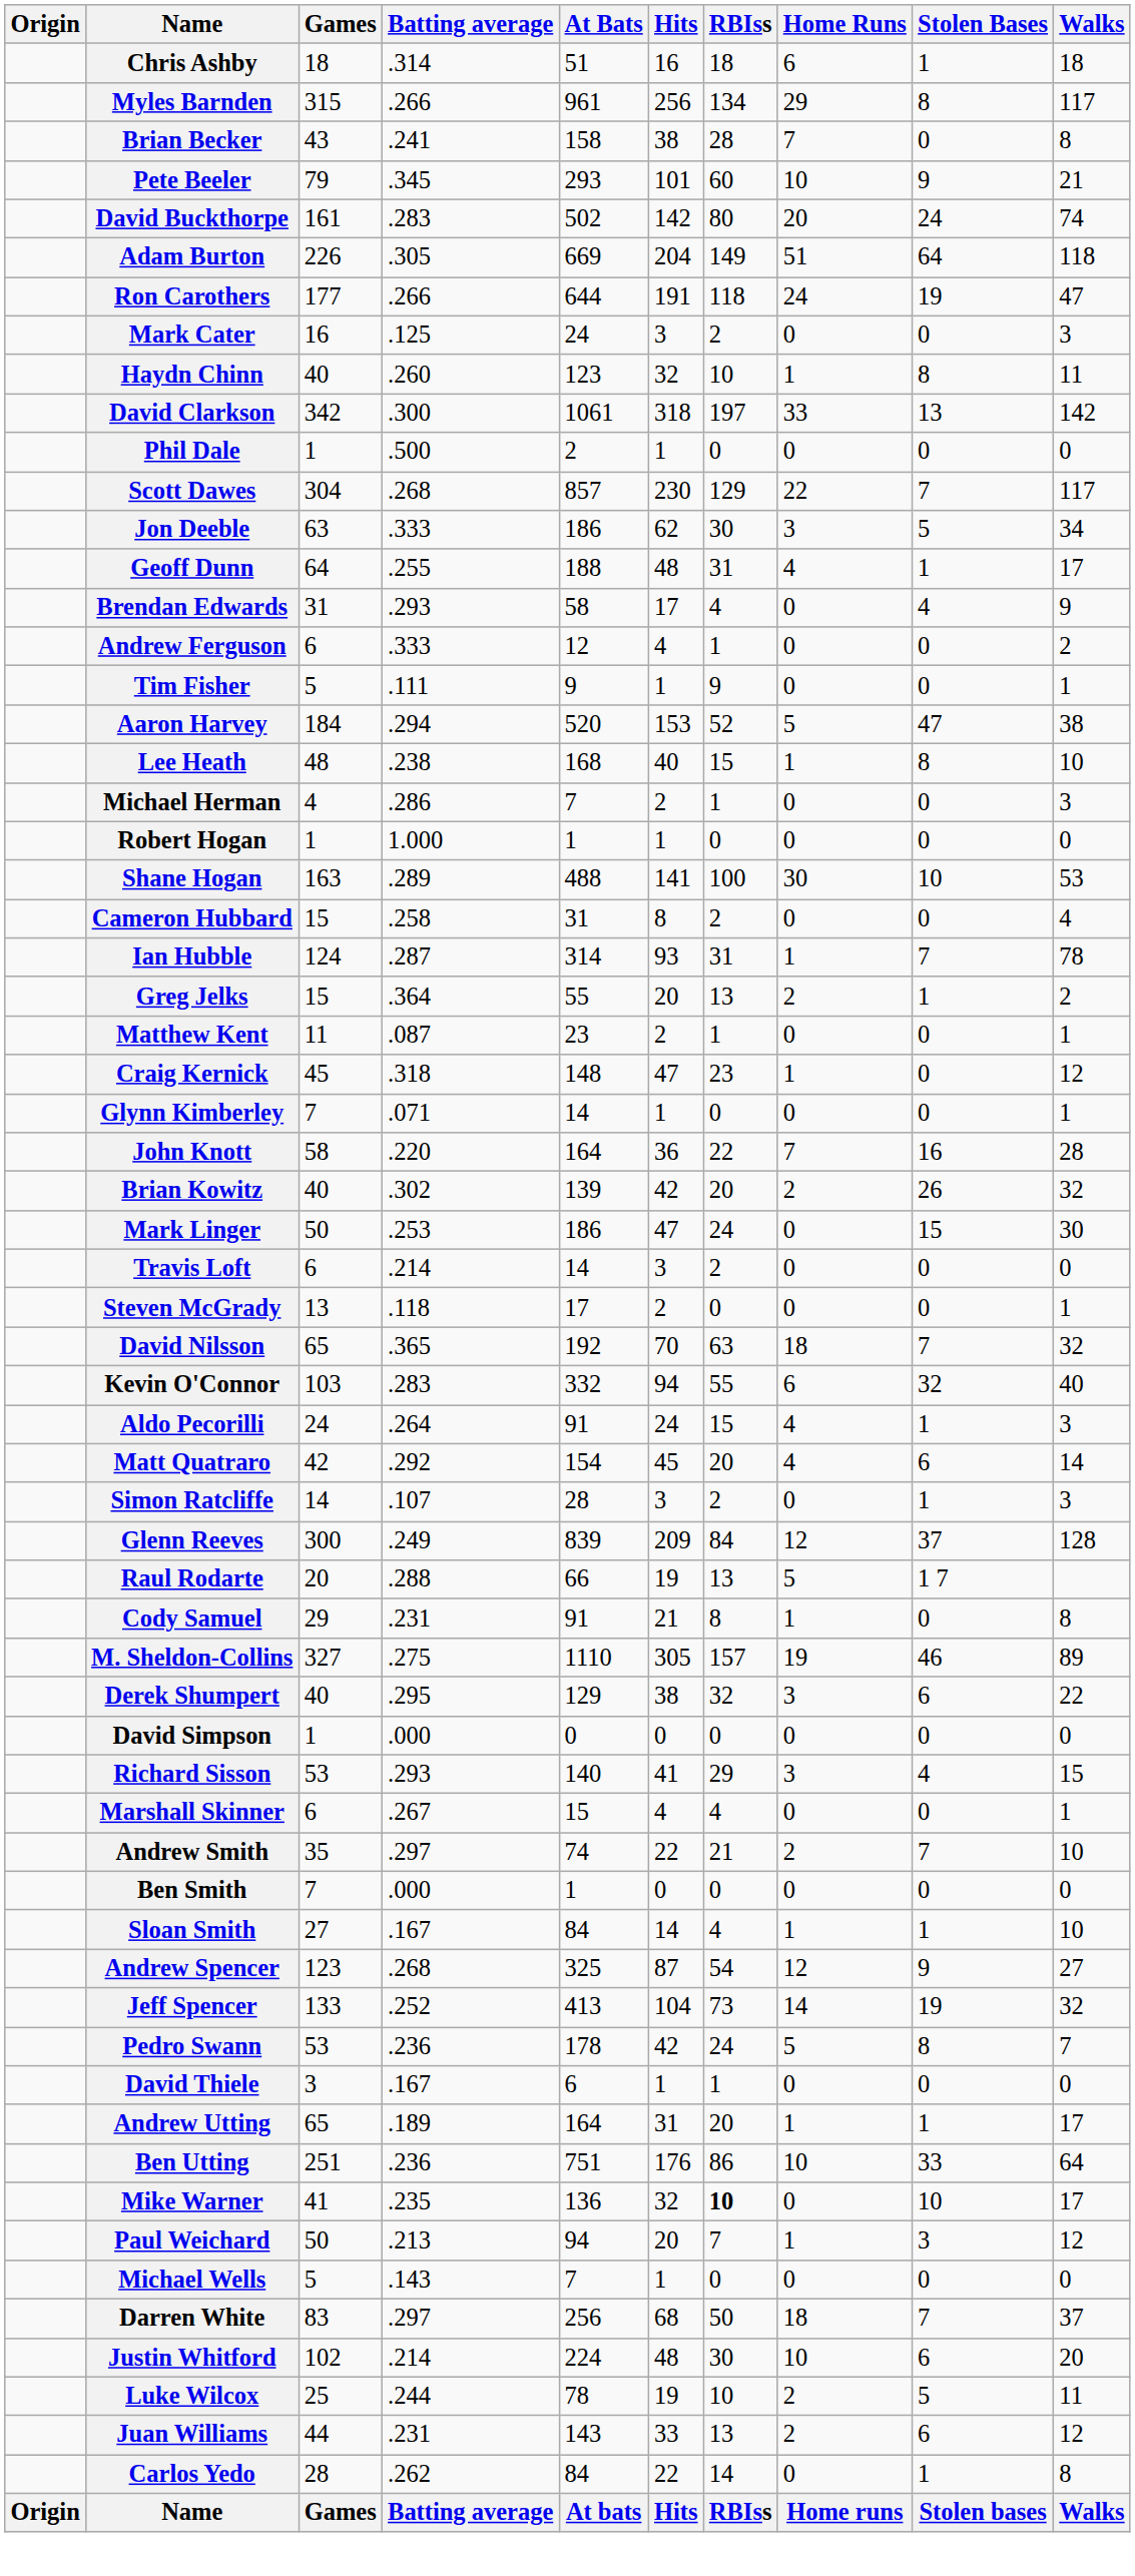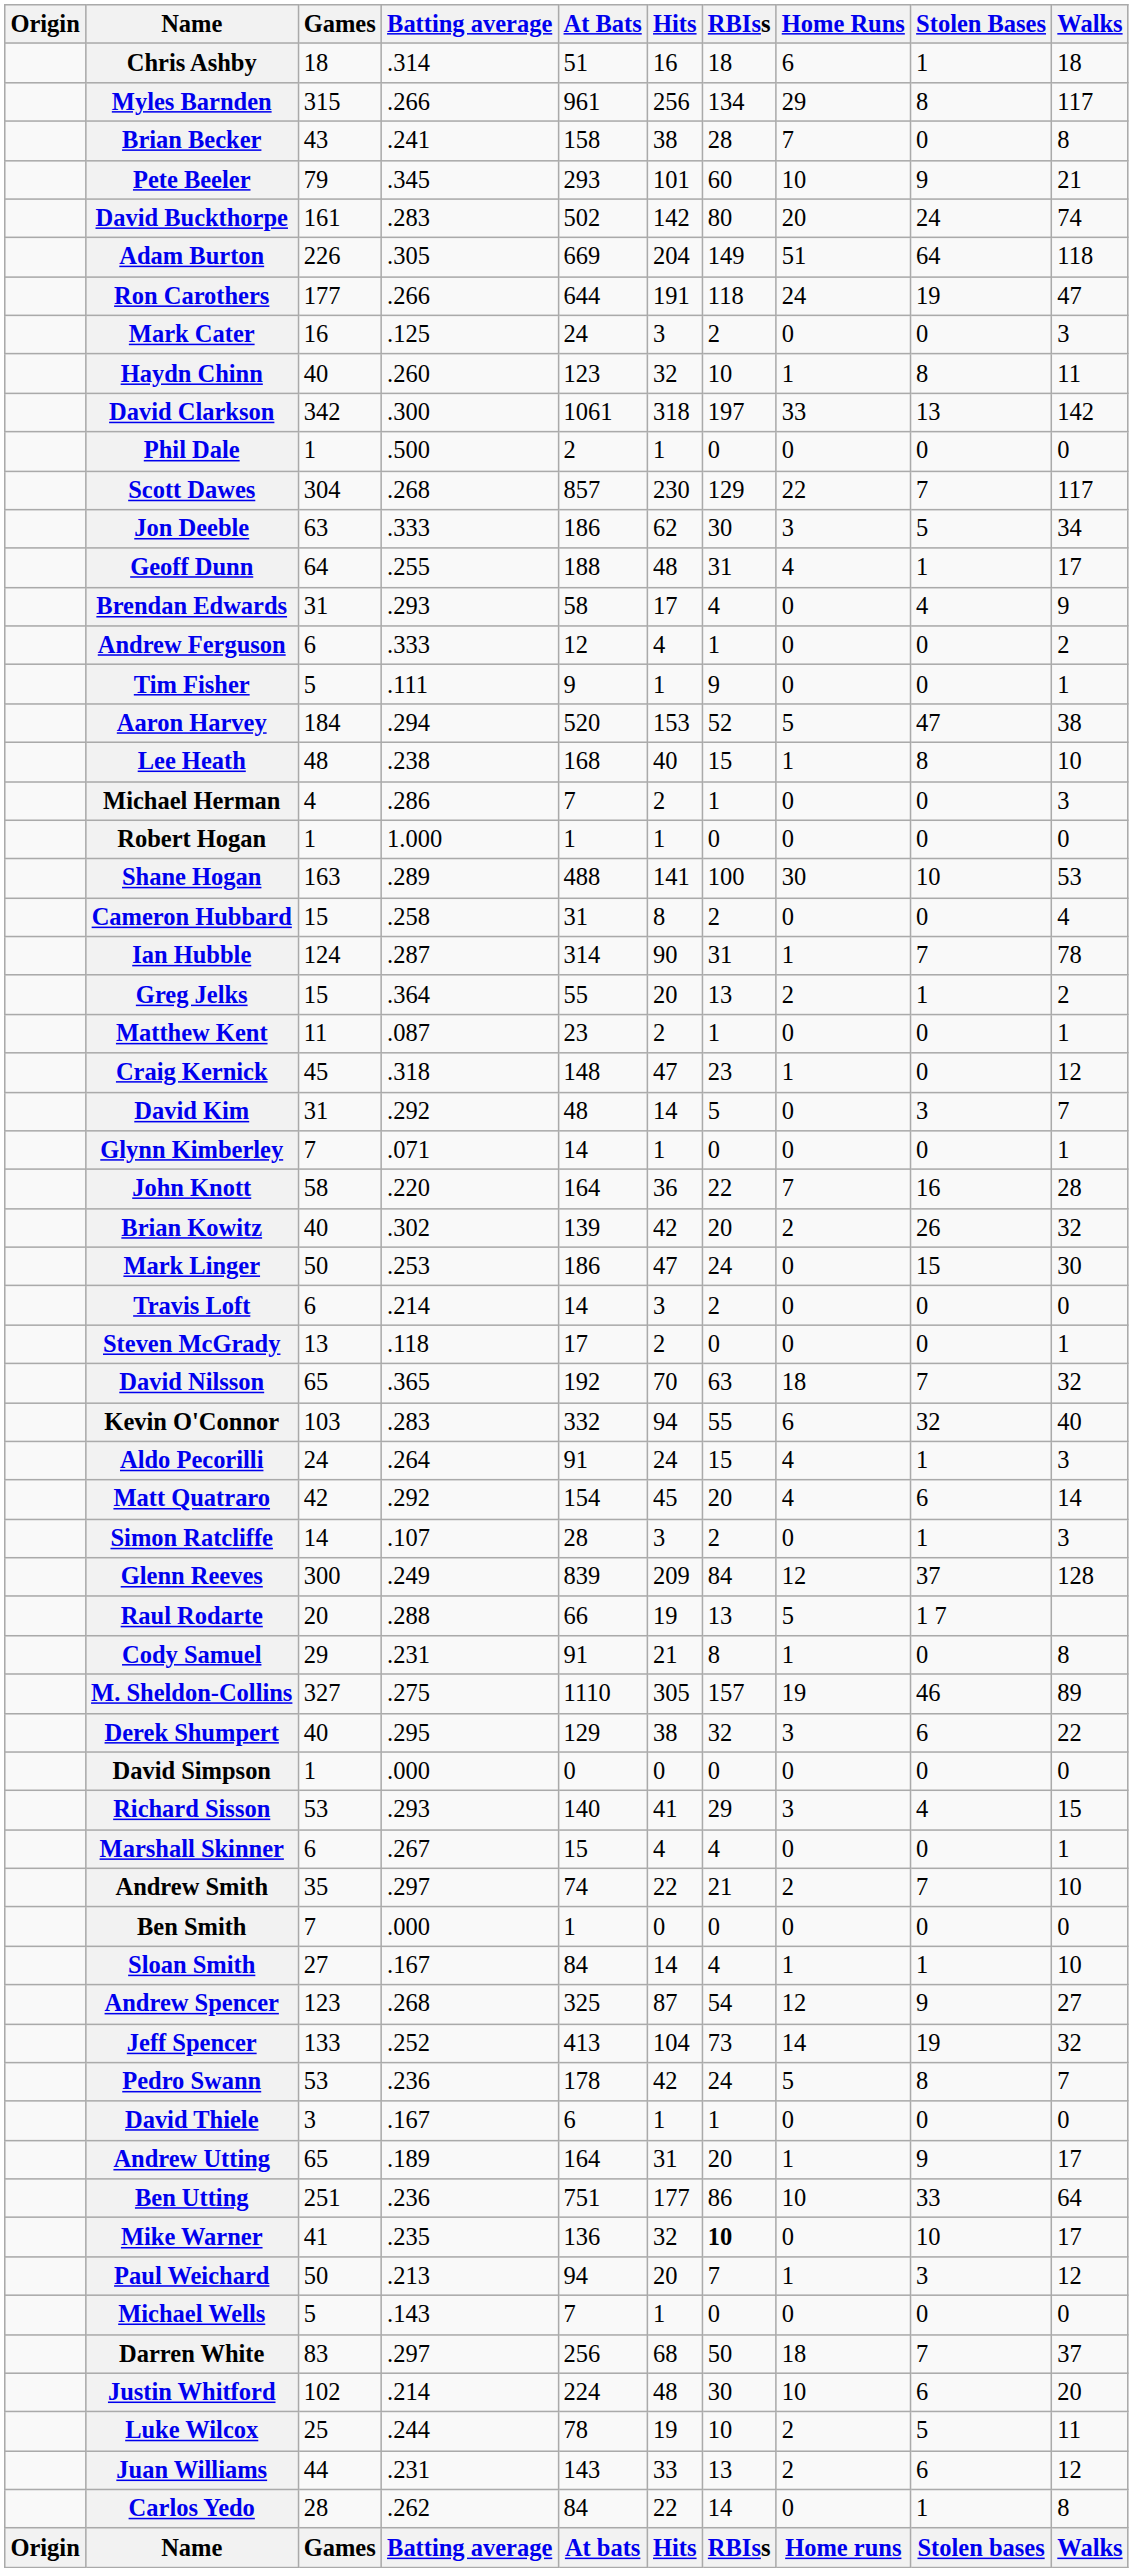Ian Hubble | Hits: 93 -> 90
+ row: David Kim | 31 | .292 | 48 | 14 | 5 | 0 | 3 | 7
Andrew Utting | Stolen Bases: 1 -> 9
Ben Utting | Hits: 176 -> 177
